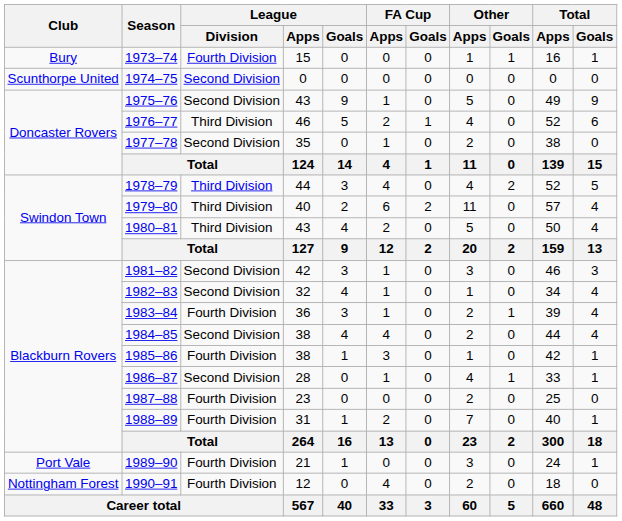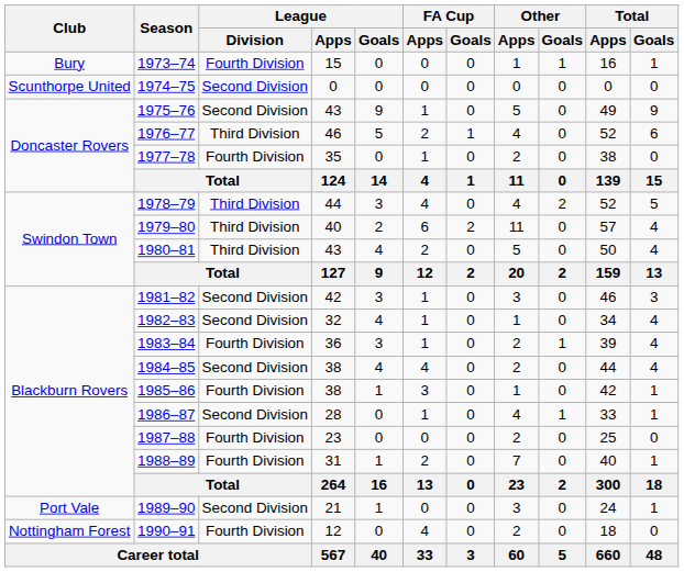1977–78 | League / Division: Second Division -> Fourth Division
1989–90 | League / Division: Fourth Division -> Second Division
